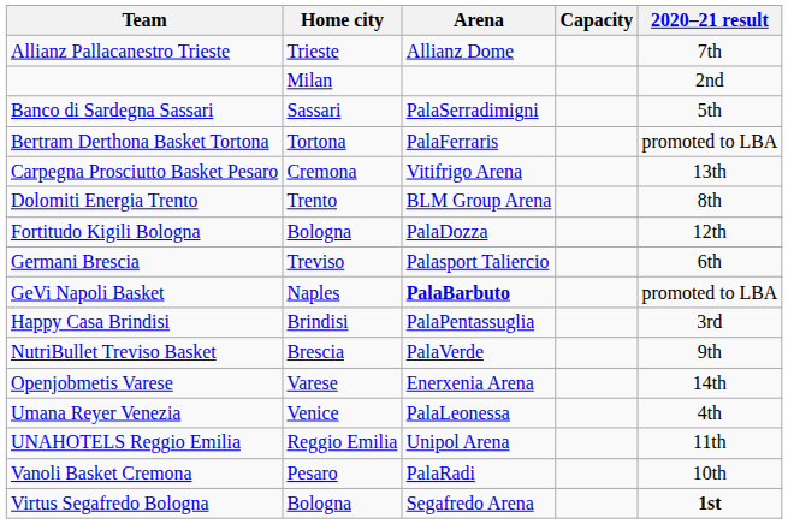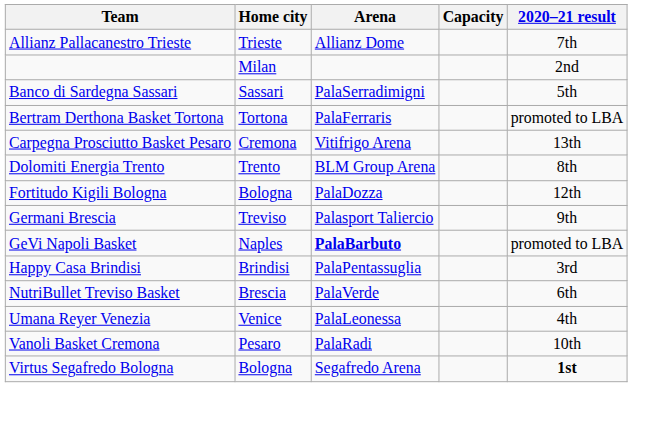Germani Brescia | 2020–21 result: 6th -> 9th
NutriBullet Treviso Basket | 2020–21 result: 9th -> 6th
- row: Openjobmetis Varese | Varese | Enerxenia Arena | 14th
- row: UNAHOTELS Reggio Emilia | Reggio Emilia | Unipol Arena | 11th
